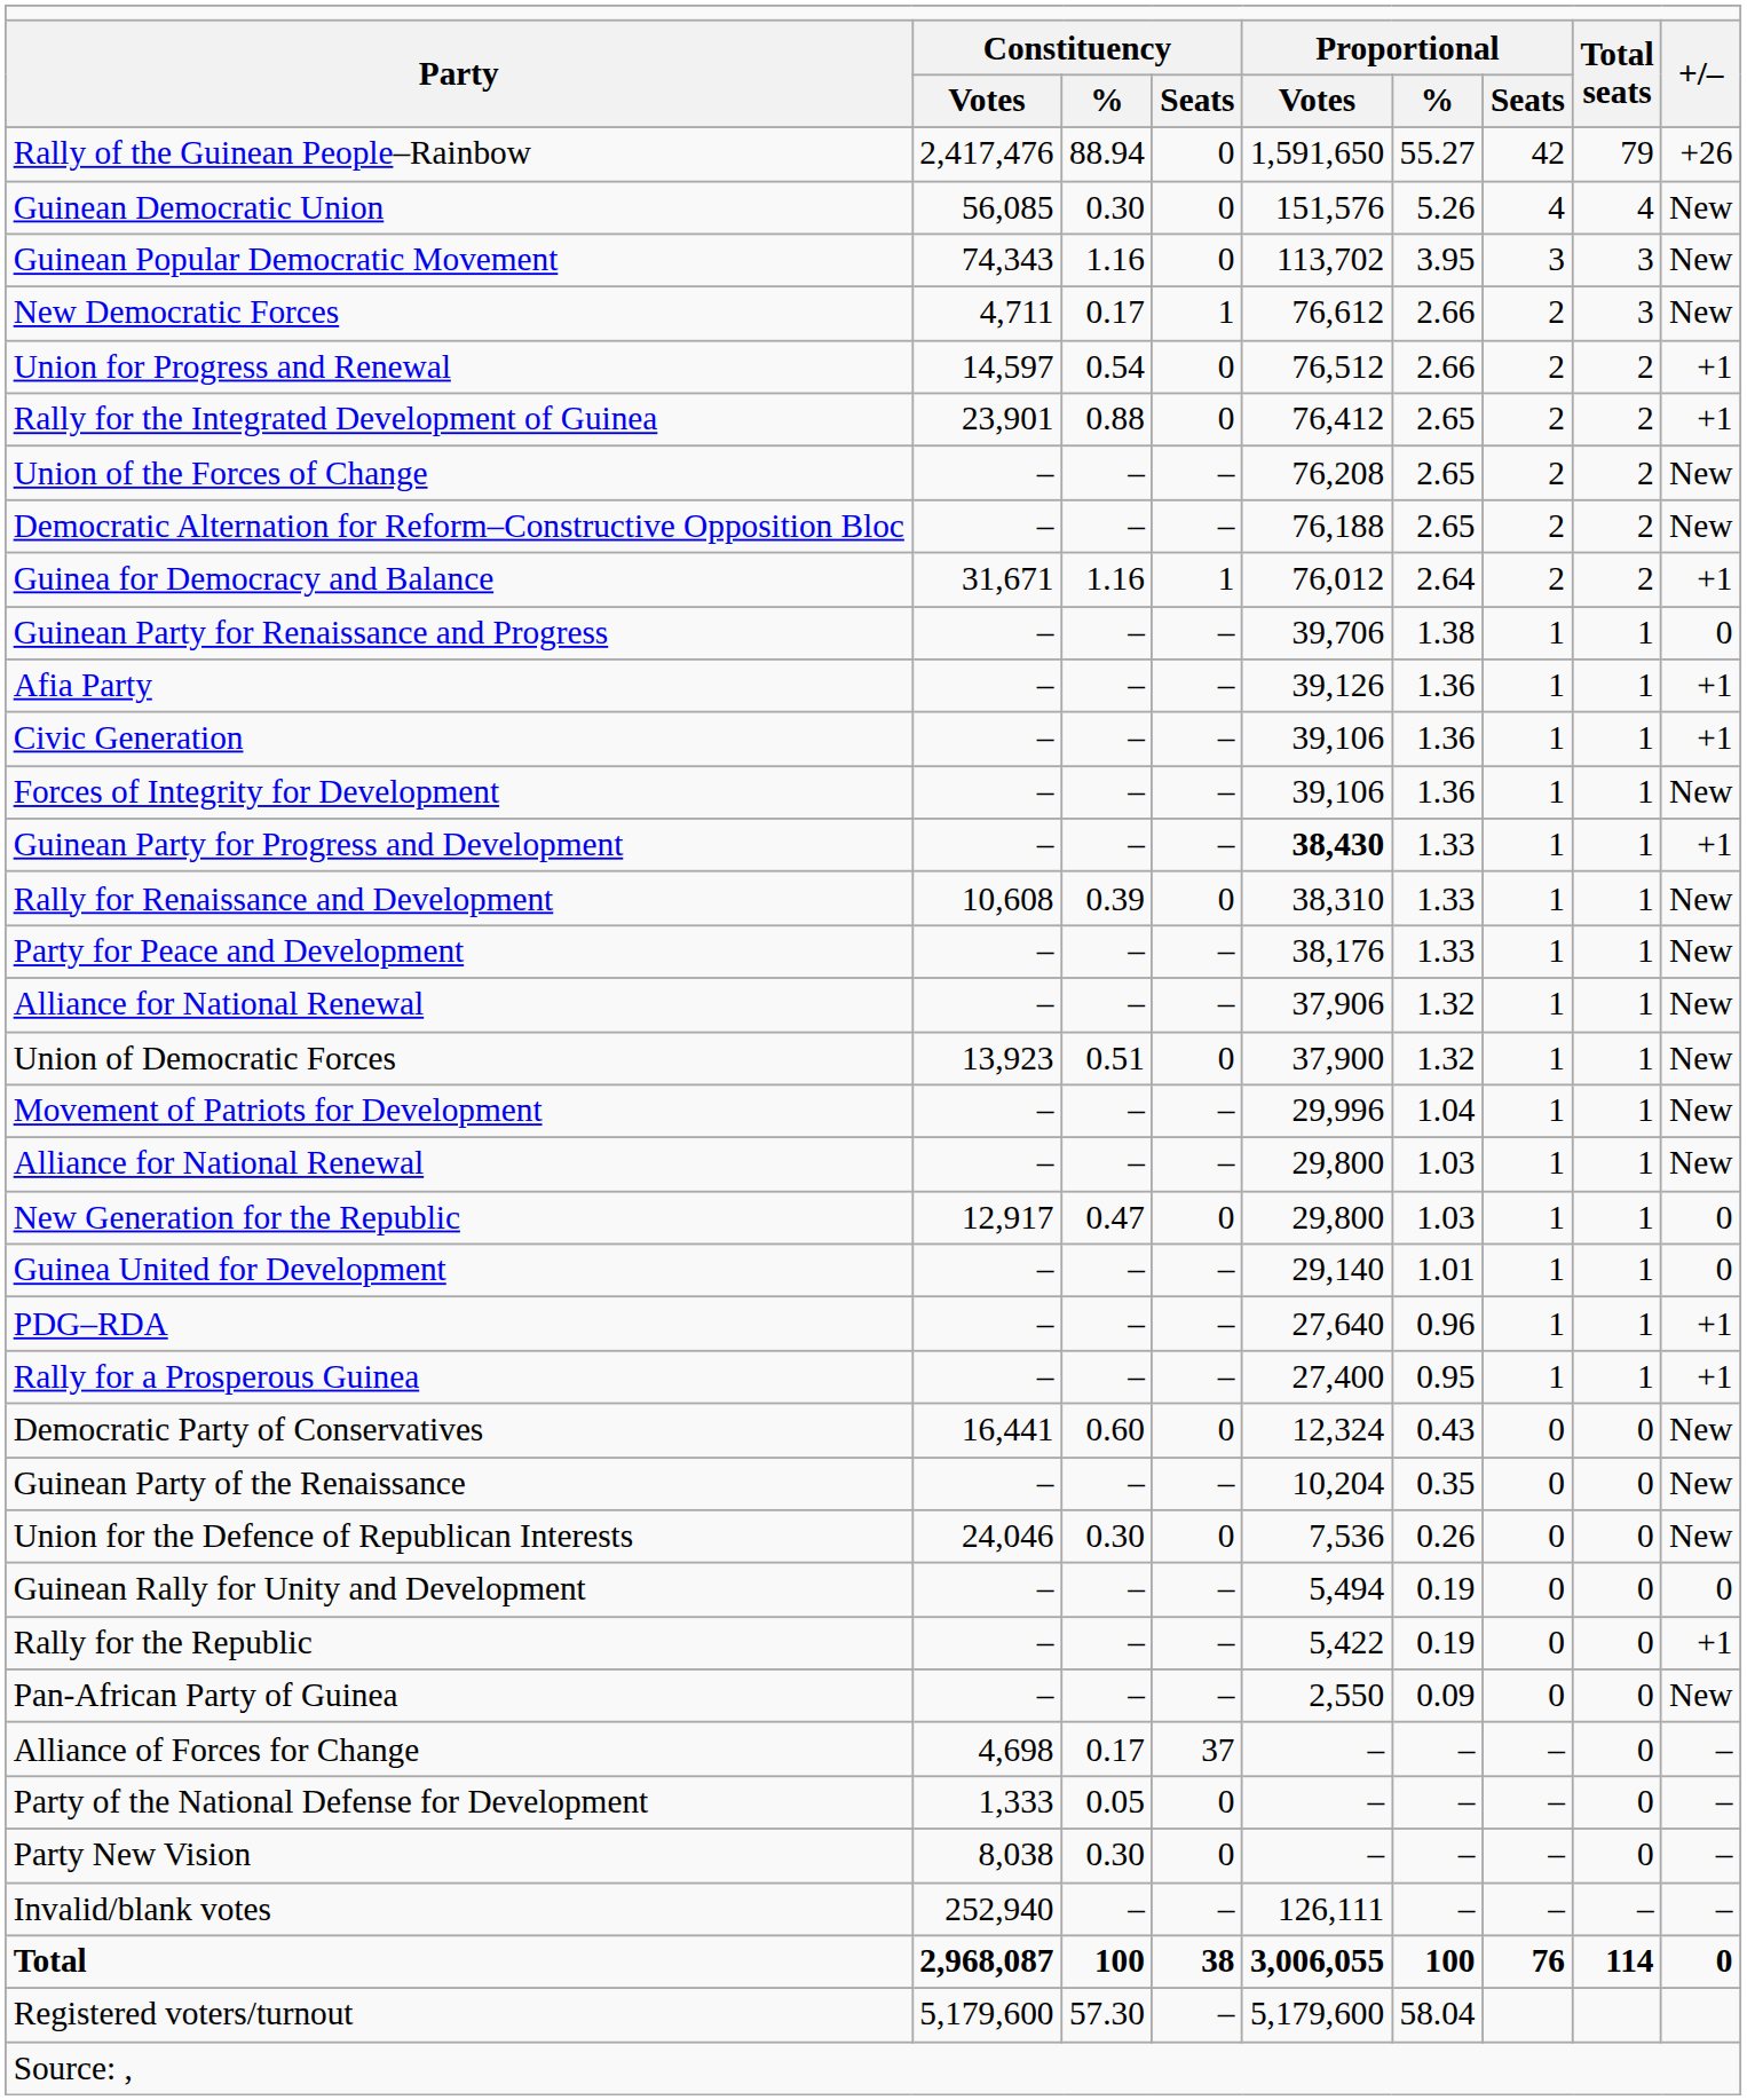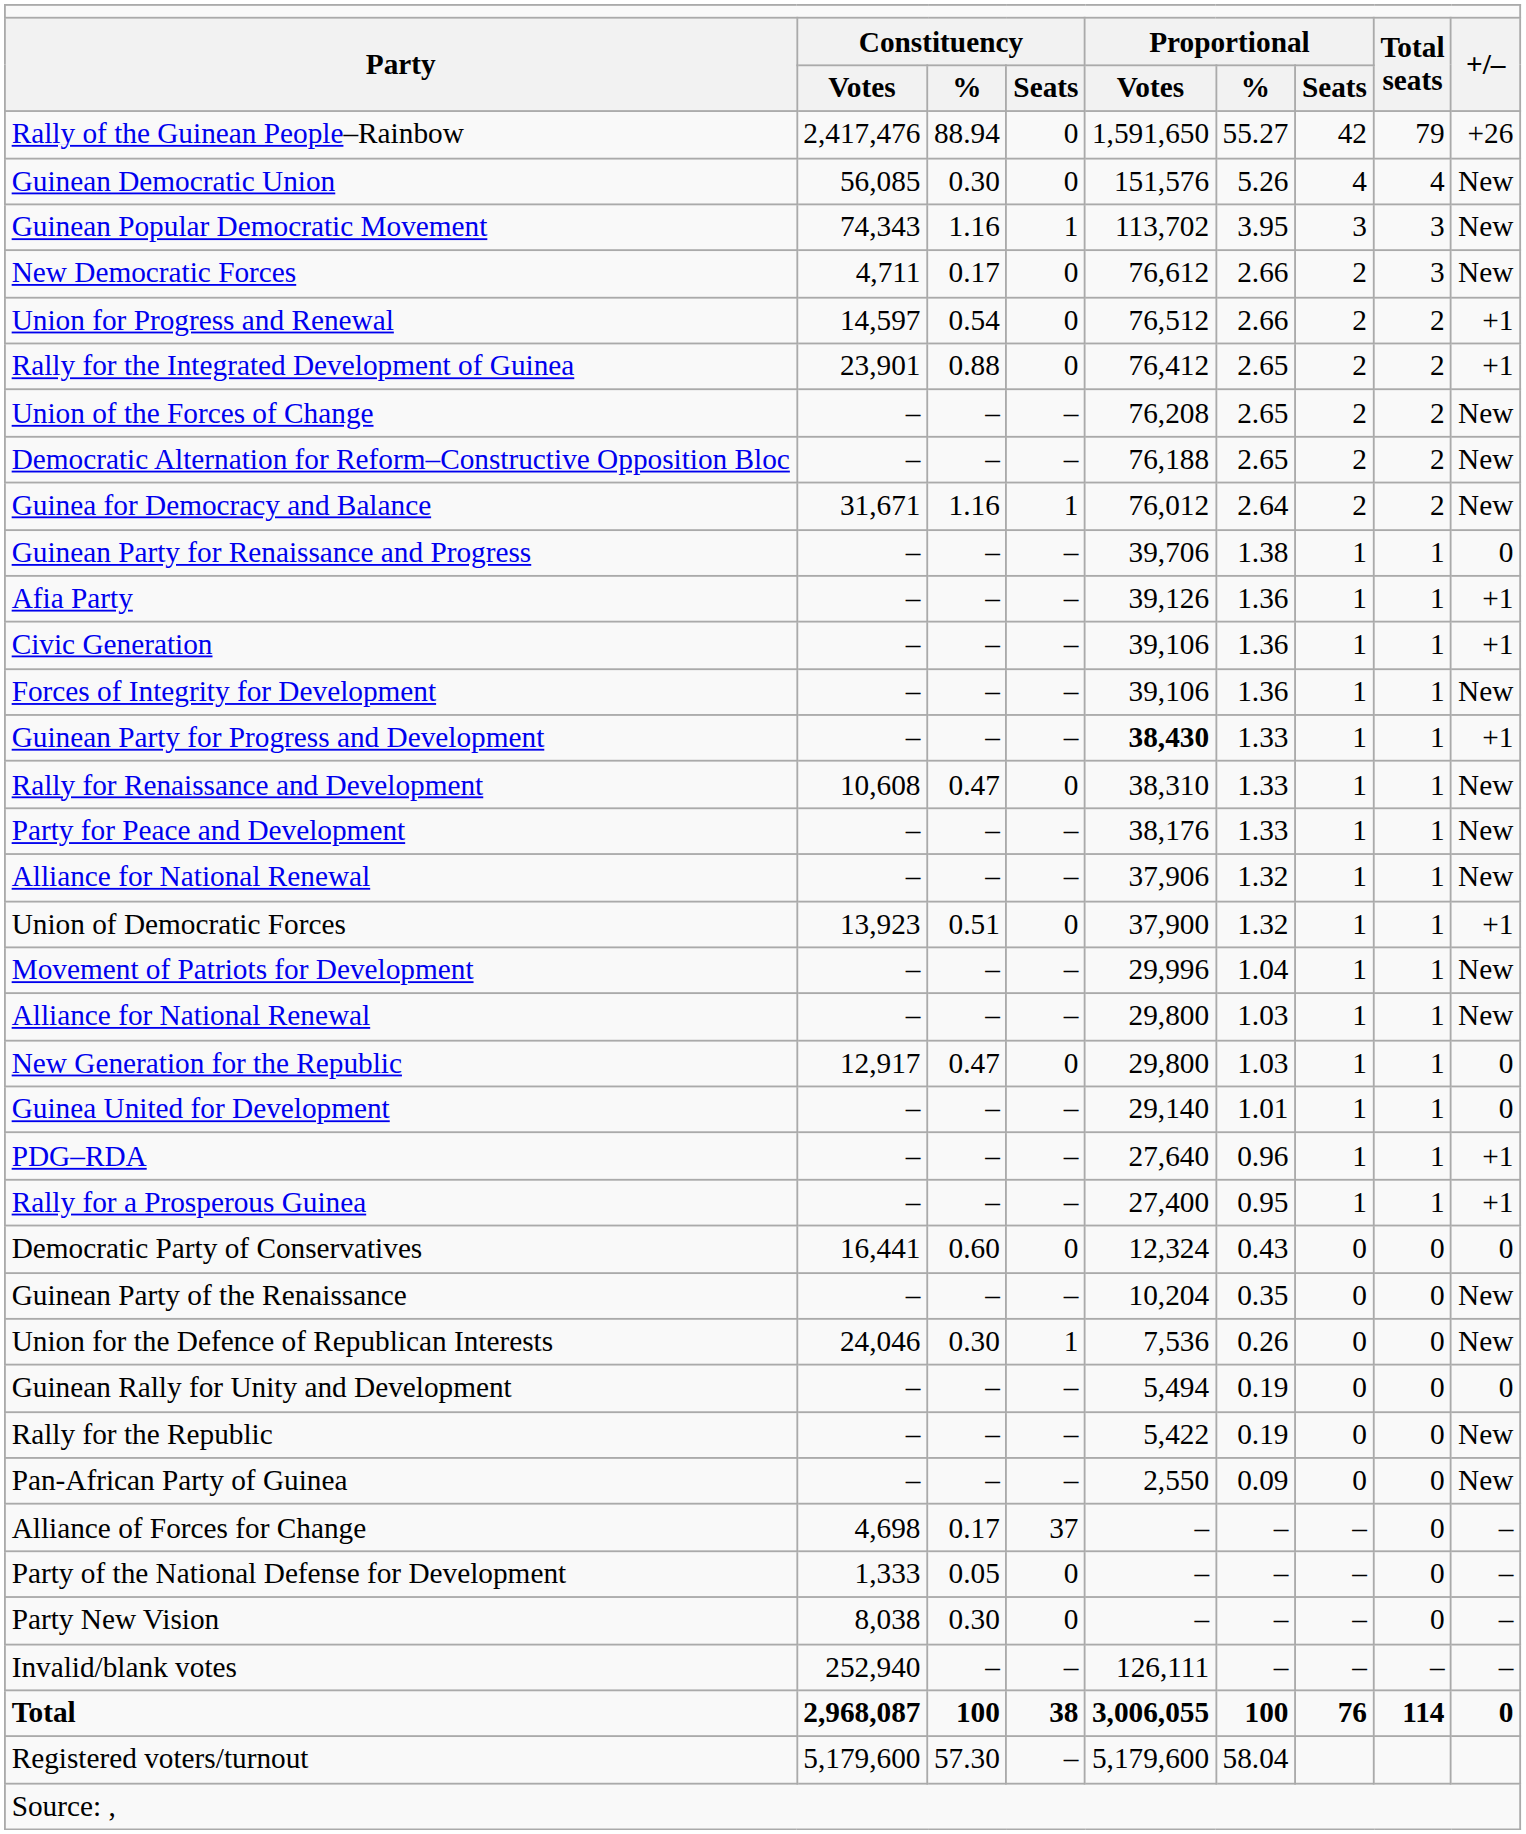Guinean Popular Democratic Movement | column 4: 0 -> 1
New Democratic Forces | column 4: 1 -> 0
Guinea for Democracy and Balance | column 9: +1 -> New
Rally for Renaissance and Development | column 3: 0.39 -> 0.47
Union of Democratic Forces | column 9: New -> +1
Democratic Party of Conservatives | column 9: New -> 0
Union for the Defence of Republican Interests | column 4: 0 -> 1
Rally for the Republic | column 9: +1 -> New
